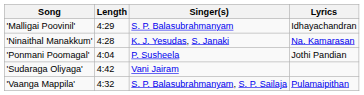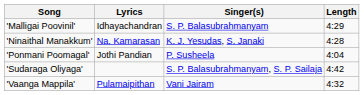columns swapped: Lyrics <-> Length
'Sudaraga Oliyaga' | Singer(s): Vani Jairam -> S. P. Balasubrahmanyam, S. P. Sailaja
'Vaanga Mappila' | Singer(s): S. P. Balasubrahmanyam, S. P. Sailaja -> Vani Jairam
